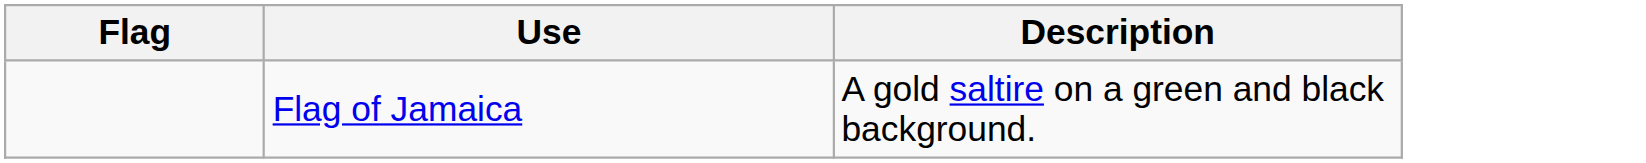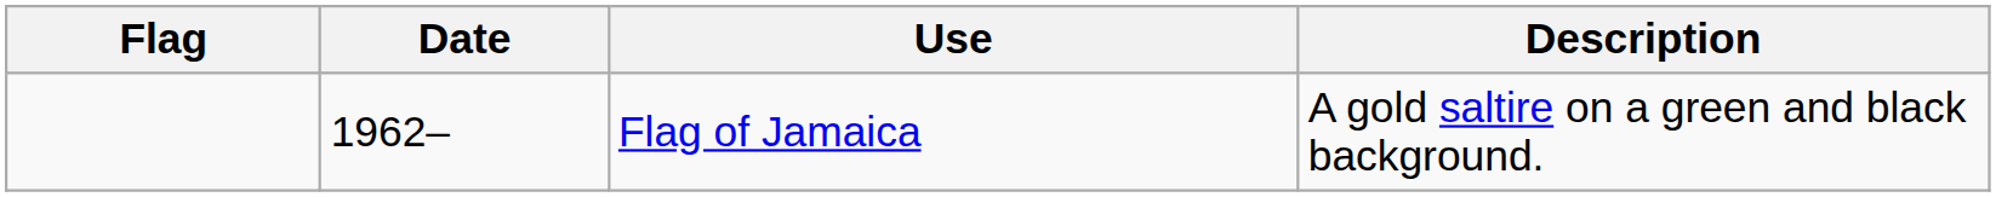+ column: Date | 1962–
